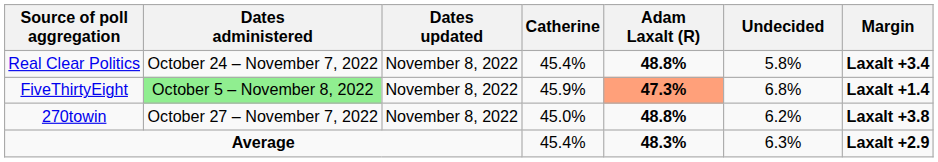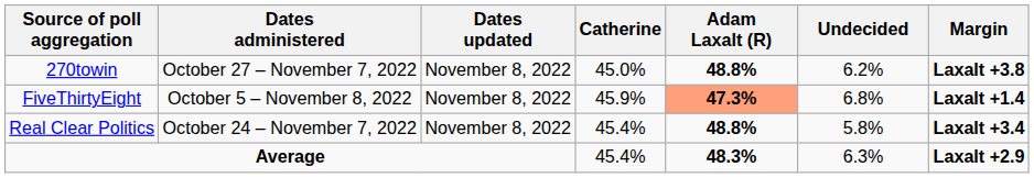rows swapped: Real Clear Politics <-> 270towin
FiveThirtyEight | Dates administered: lightgreen background -> no background
